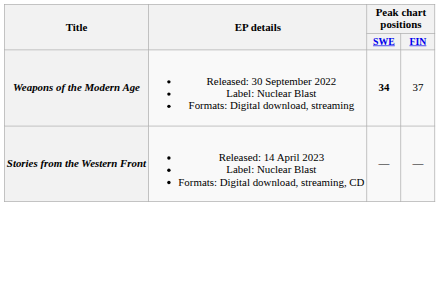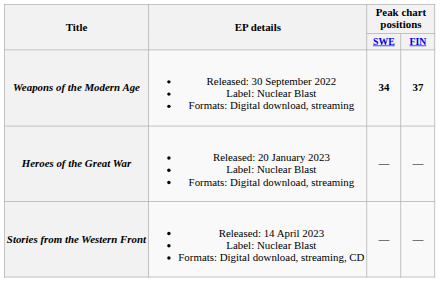Weapons of the Modern Age | Peak chart positions / FIN: normal -> bold
+ row: Heroes of the Great War | Released: 20 January 2023 Label: Nuclear Blast Formats: Digital download, streaming | — | —
